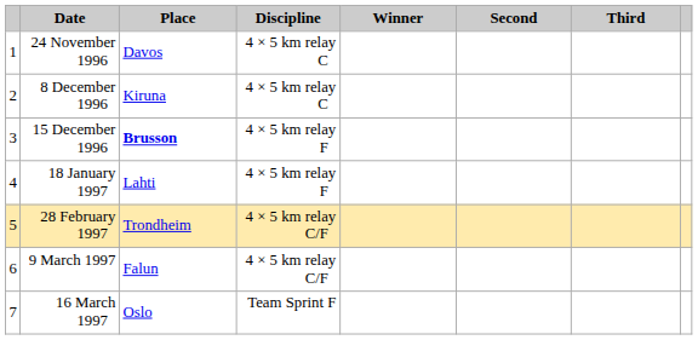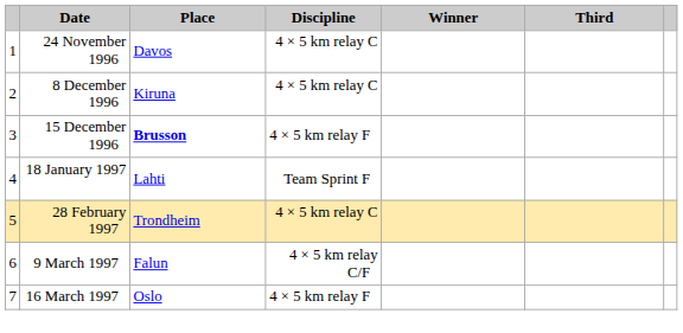- column: Second
18 January 1997 | Discipline: 4 × 5 km relay F -> Team Sprint F
28 February 1997 | Discipline: 4 × 5 km relay C/F -> 4 × 5 km relay C
16 March 1997 | Discipline: Team Sprint F -> 4 × 5 km relay F
